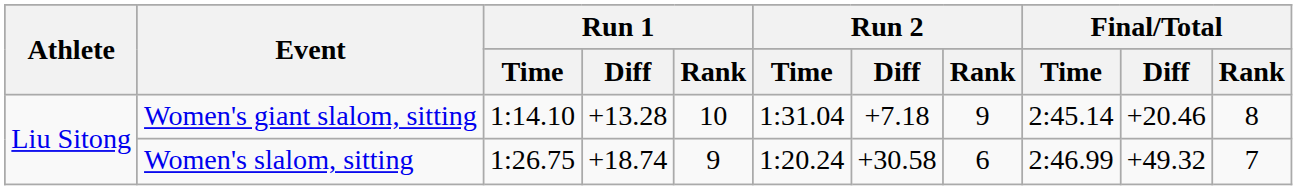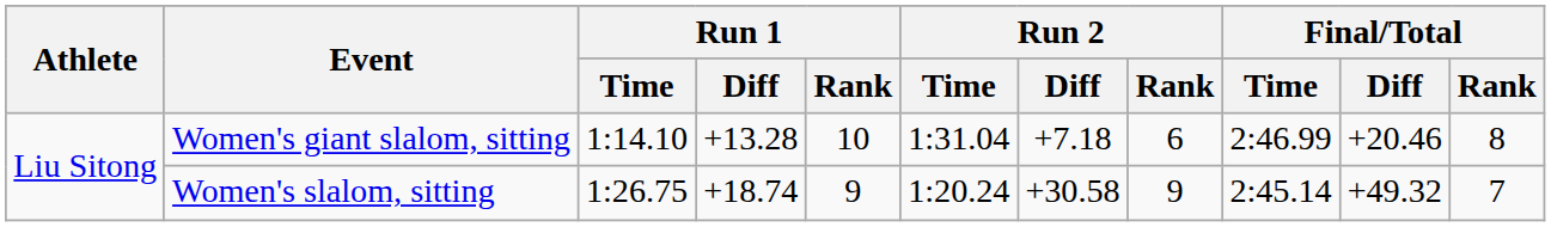Women's giant slalom, sitting | Run 2 / Rank: 9 -> 6
Women's giant slalom, sitting | Final/Total / Time: 2:45.14 -> 2:46.99
Women's slalom, sitting | Run 2 / Rank: 6 -> 9
Women's slalom, sitting | Final/Total / Time: 2:46.99 -> 2:45.14
